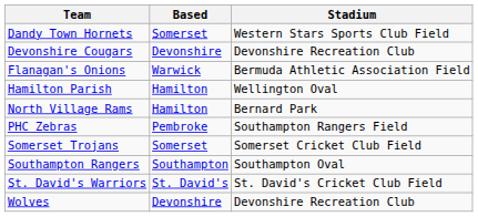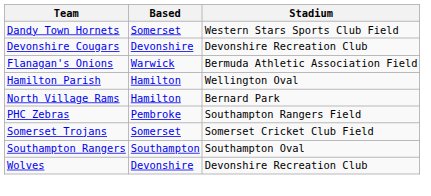- row: St. David's Warriors | St. David's | St. David's Cricket Club Field
